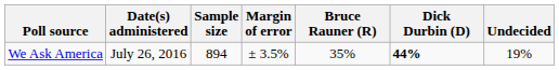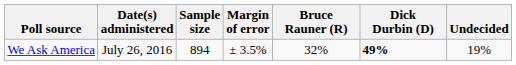We Ask America | Bruce Rauner (R): 35% -> 32%
We Ask America | Dick Durbin (D): 44% -> 49%
